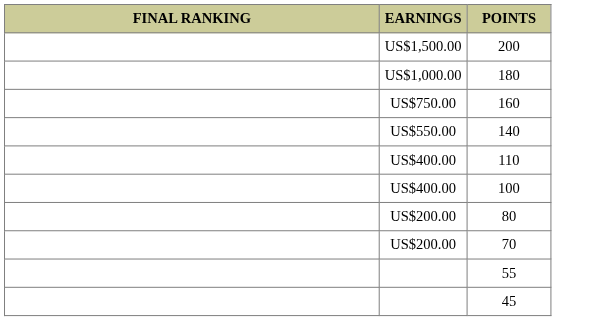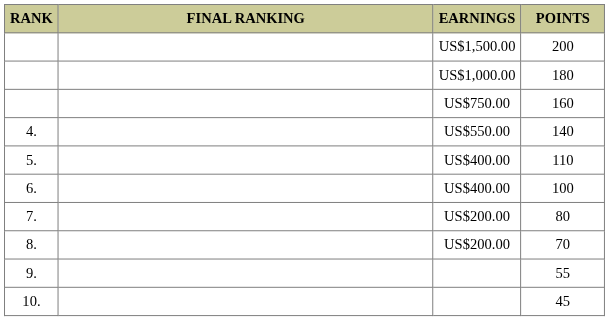+ column: RANK | 4. | 5. | 6. | 7. | 8. | 9. | 10.
